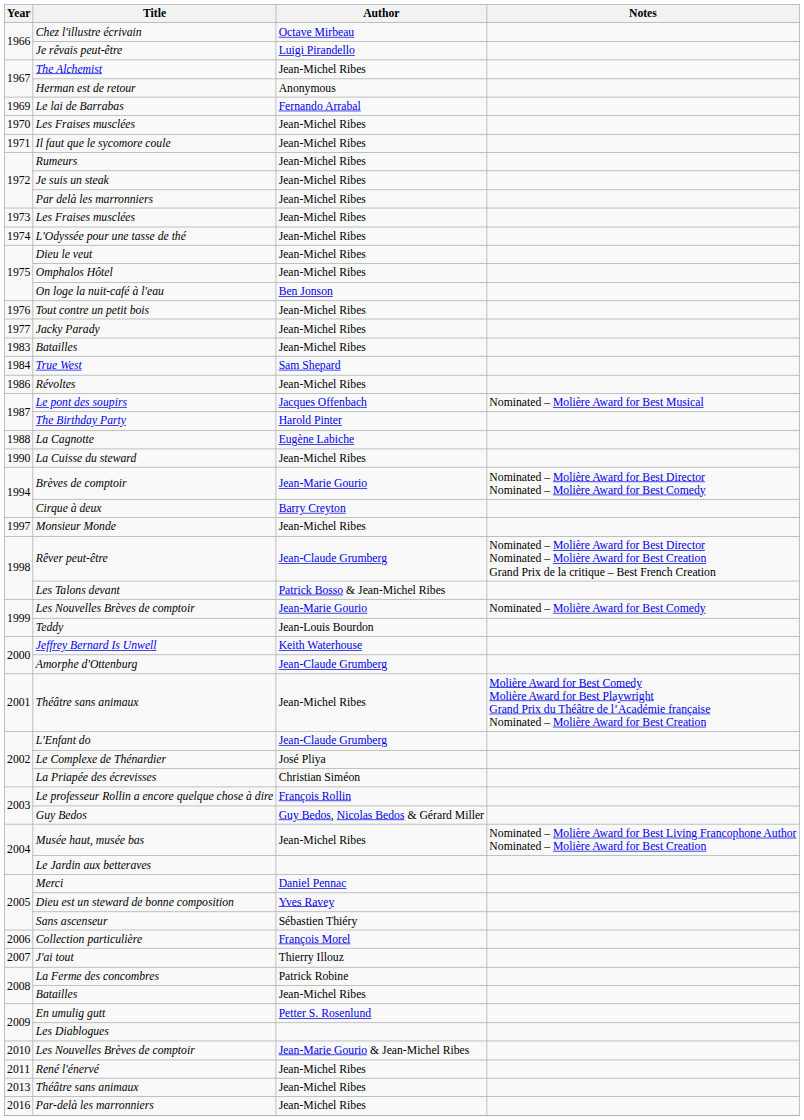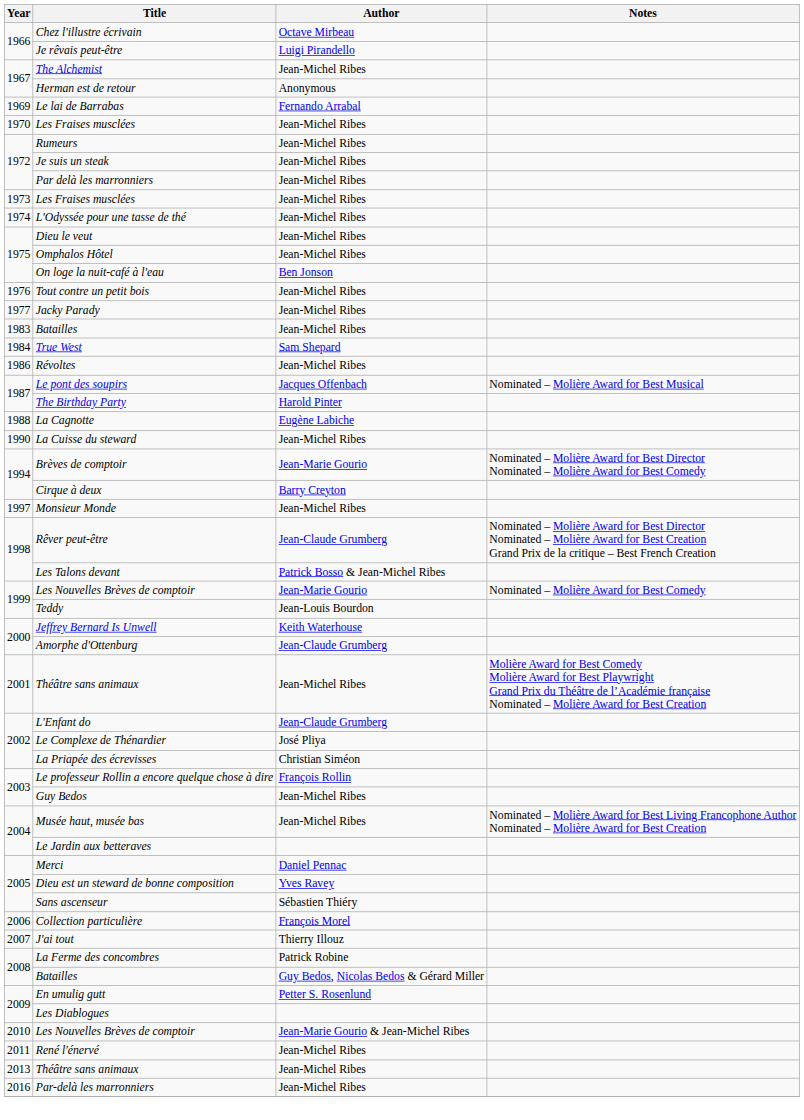- row: 1971 | Il faut que le sycomore coule | Jean-Michel Ribes
Guy Bedos | Author: Guy Bedos, Nicolas Bedos & Gérard Miller -> Jean-Michel Ribes
2008 / Batailles | Author: Jean-Michel Ribes -> Guy Bedos, Nicolas Bedos & Gérard Miller
